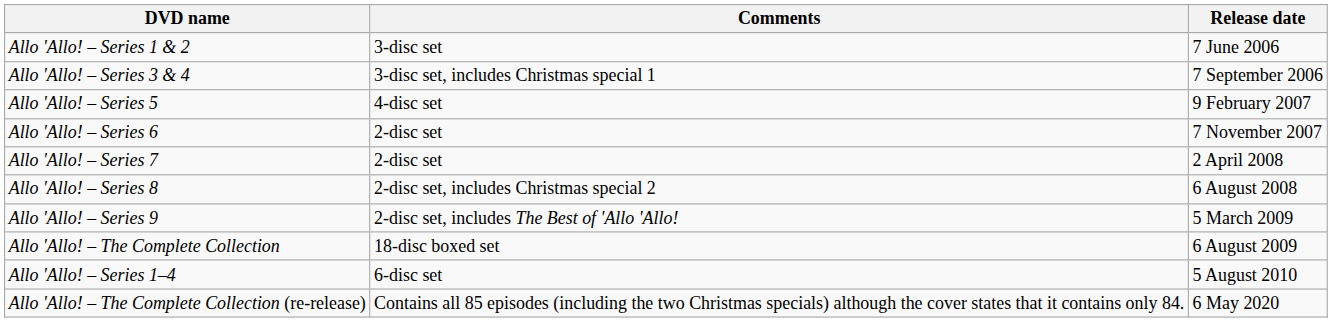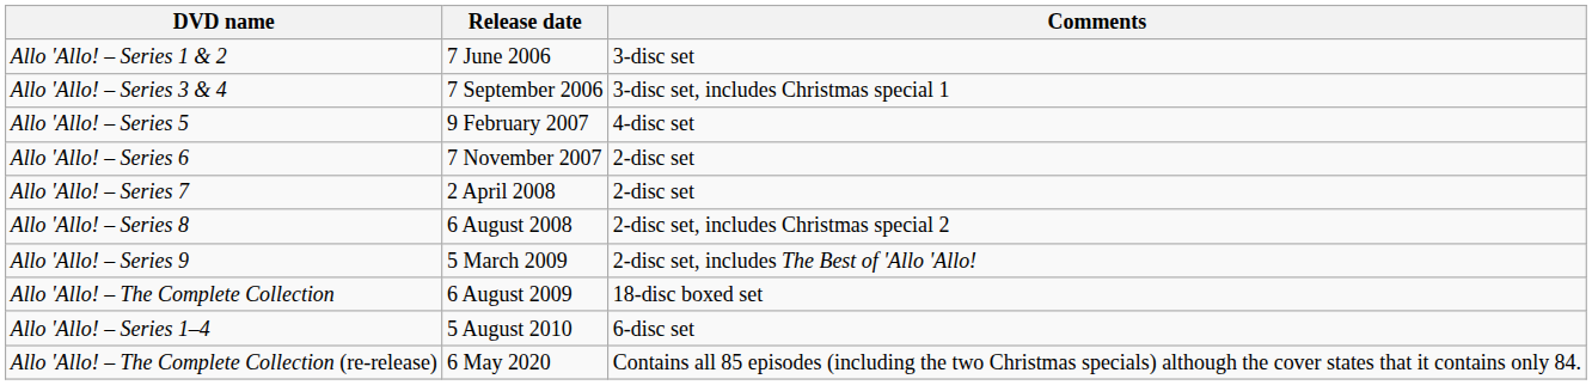columns swapped: Release date <-> Comments
